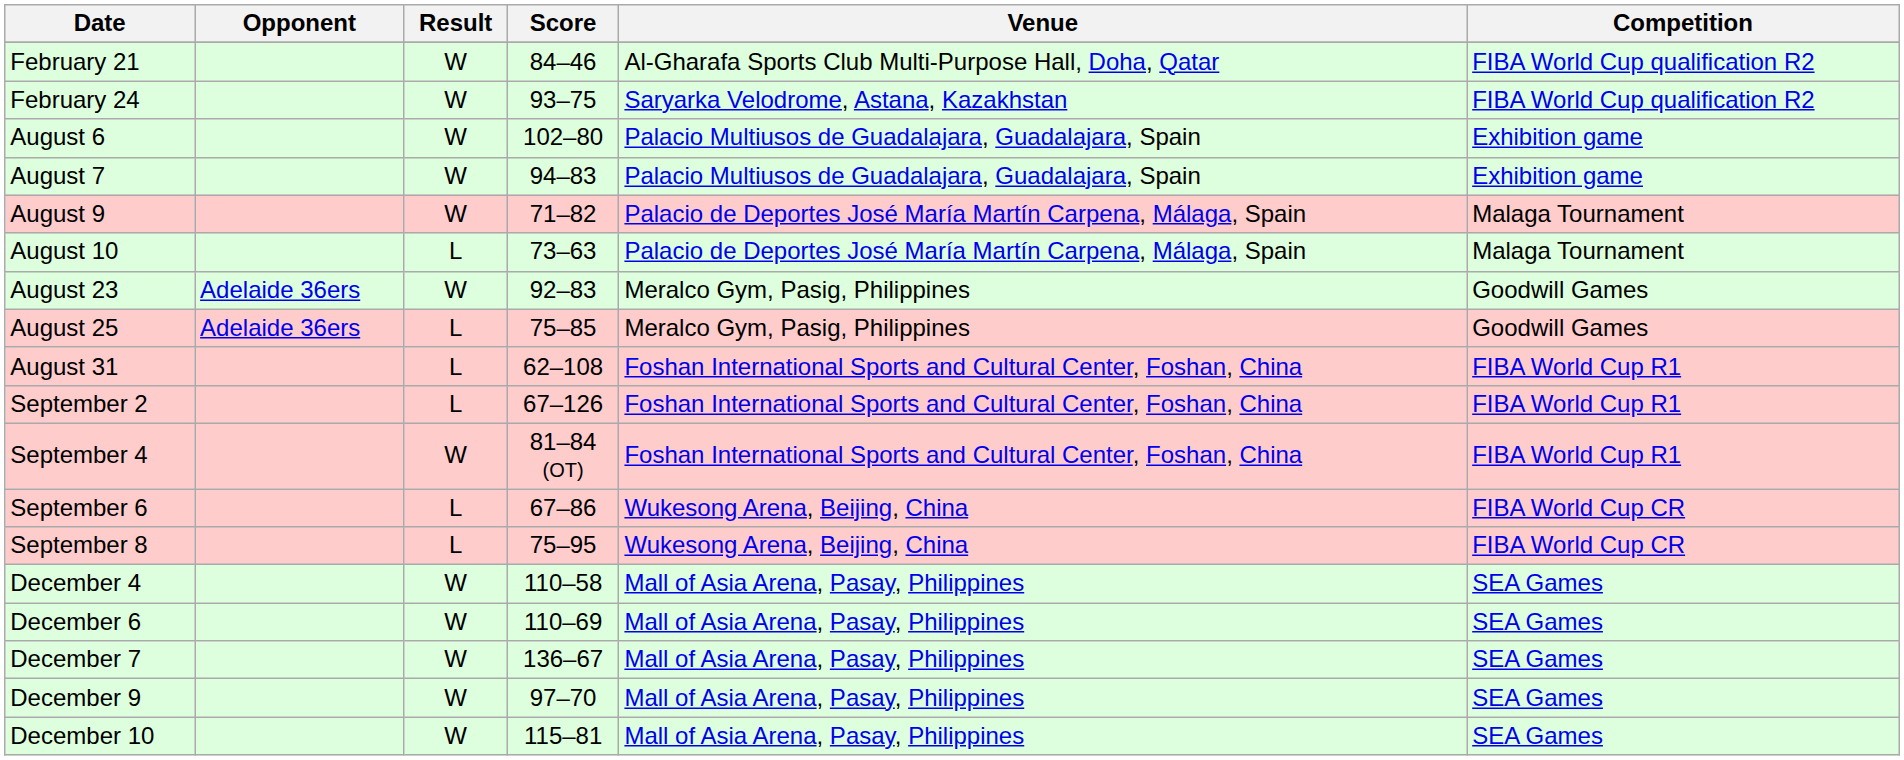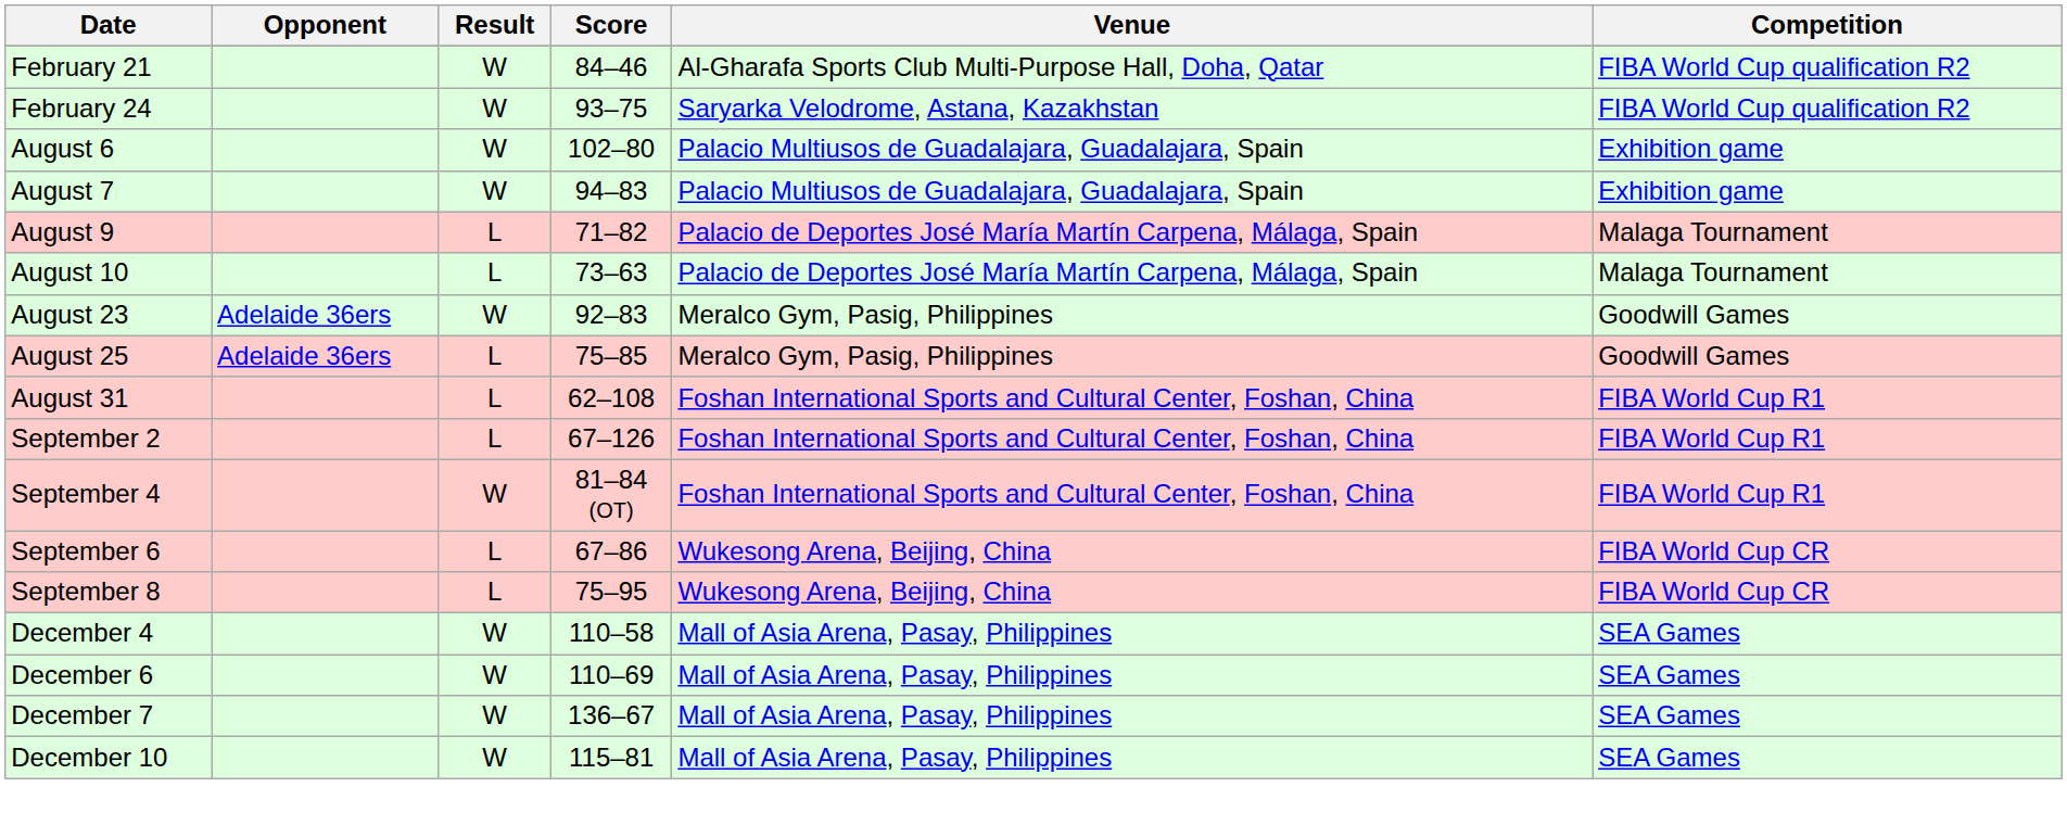August 9 | Result: W -> L
- row: December 9 | W | 97–70 | Mall of Asia Arena, Pasay, Philippines | SEA Games
